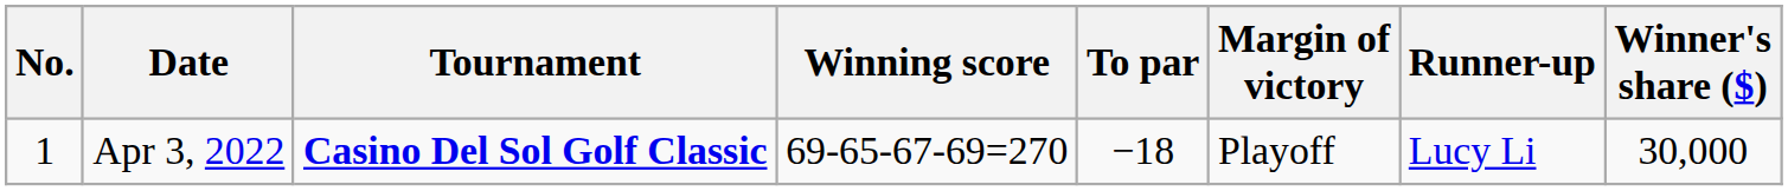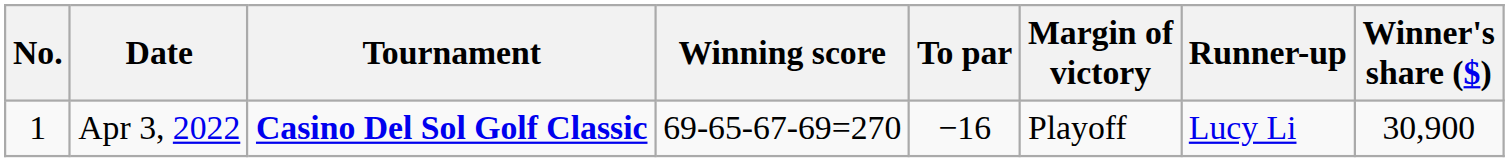Apr 3, 2022 | To par: −18 -> −16
Apr 3, 2022 | Winner's share ($): 30,000 -> 30,900
